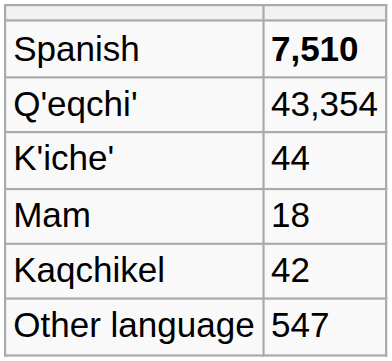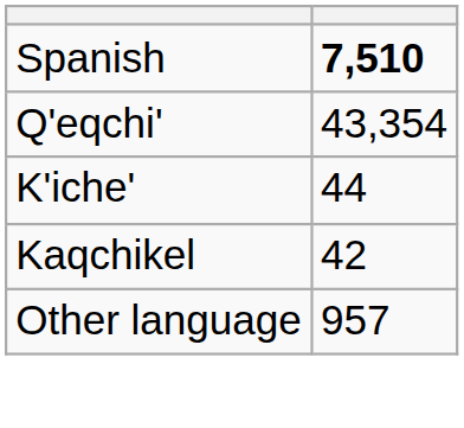- row: Mam | 18
Other language | column 2: 547 -> 957
